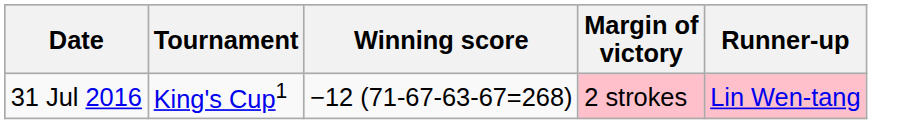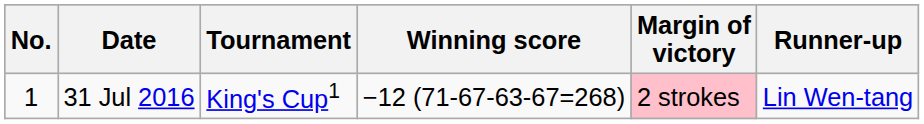+ column: No. | 1
31 Jul 2016 | Runner-up: pink background -> no background
